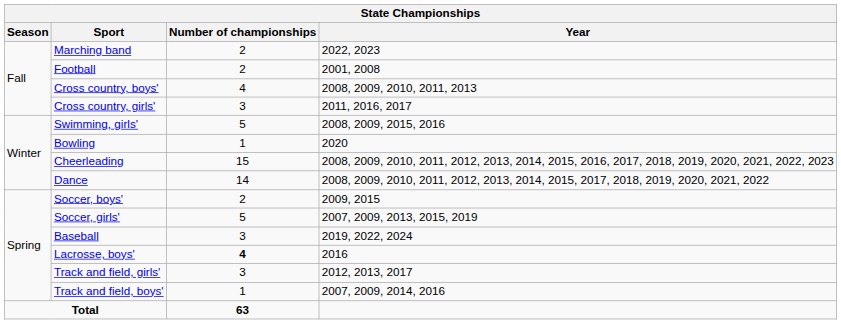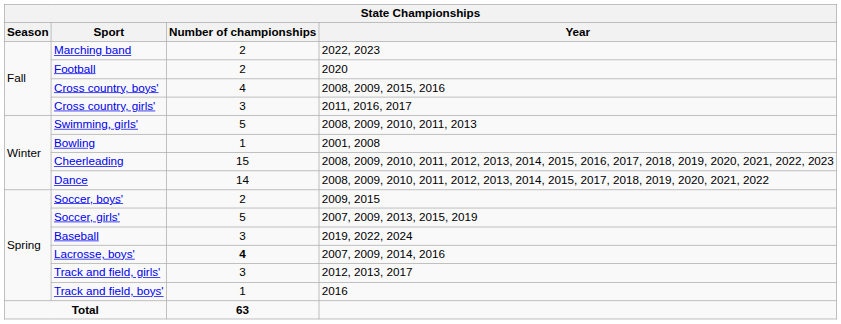Football | Year: 2001, 2008 -> 2020
Cross country, boys' | Year: 2008, 2009, 2010, 2011, 2013 -> 2008, 2009, 2015, 2016
Swimming, girls' | Year: 2008, 2009, 2015, 2016 -> 2008, 2009, 2010, 2011, 2013
Bowling | Year: 2020 -> 2001, 2008
Lacrosse, boys' | Year: 2016 -> 2007, 2009, 2014, 2016
Track and field, boys' | Year: 2007, 2009, 2014, 2016 -> 2016
